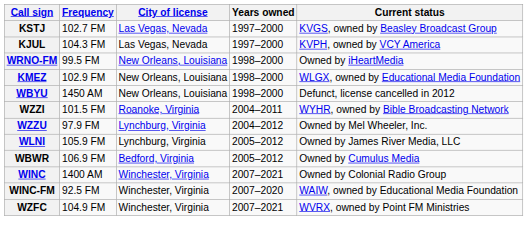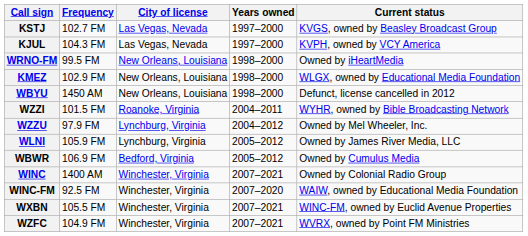+ row: WXBN | 105.5 FM | Winchester, Virginia | 2007–2021 | WINC-FM, owned by Euclid Avenue Properties
